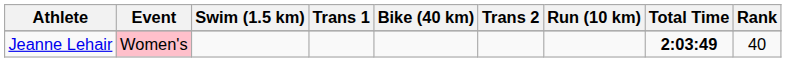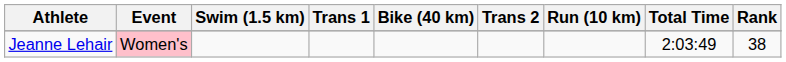Jeanne Lehair | Total Time: bold -> normal
Jeanne Lehair | Rank: 40 -> 38
